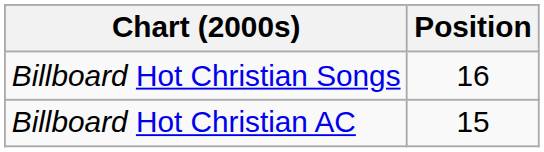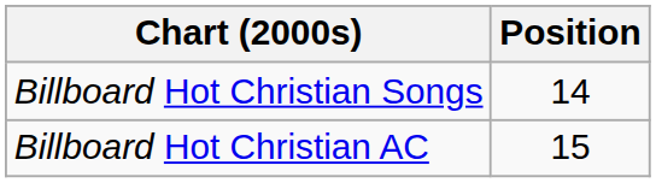Billboard Hot Christian Songs | Position: 16 -> 14
